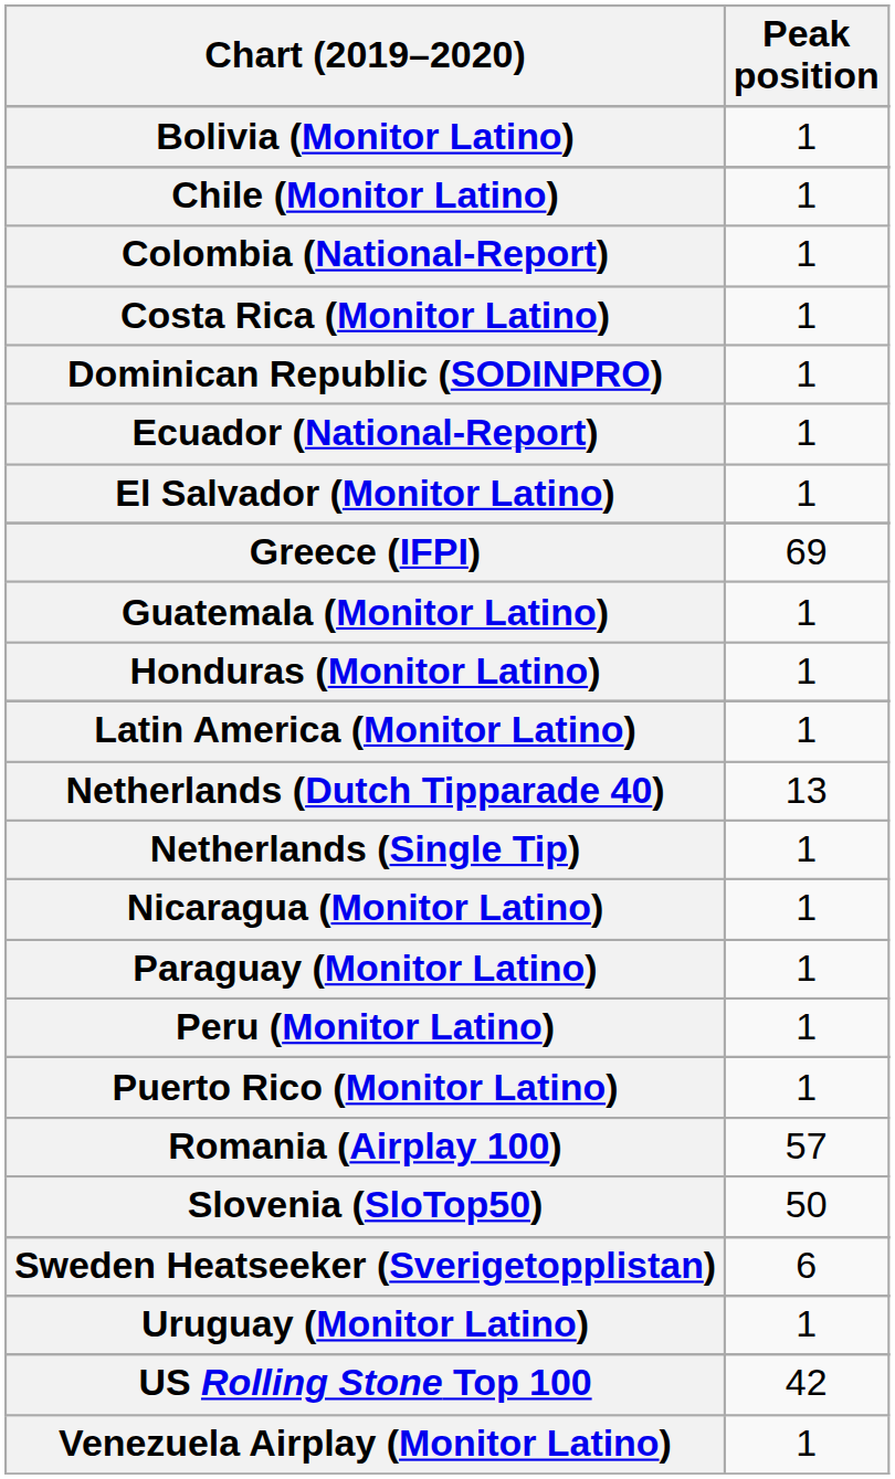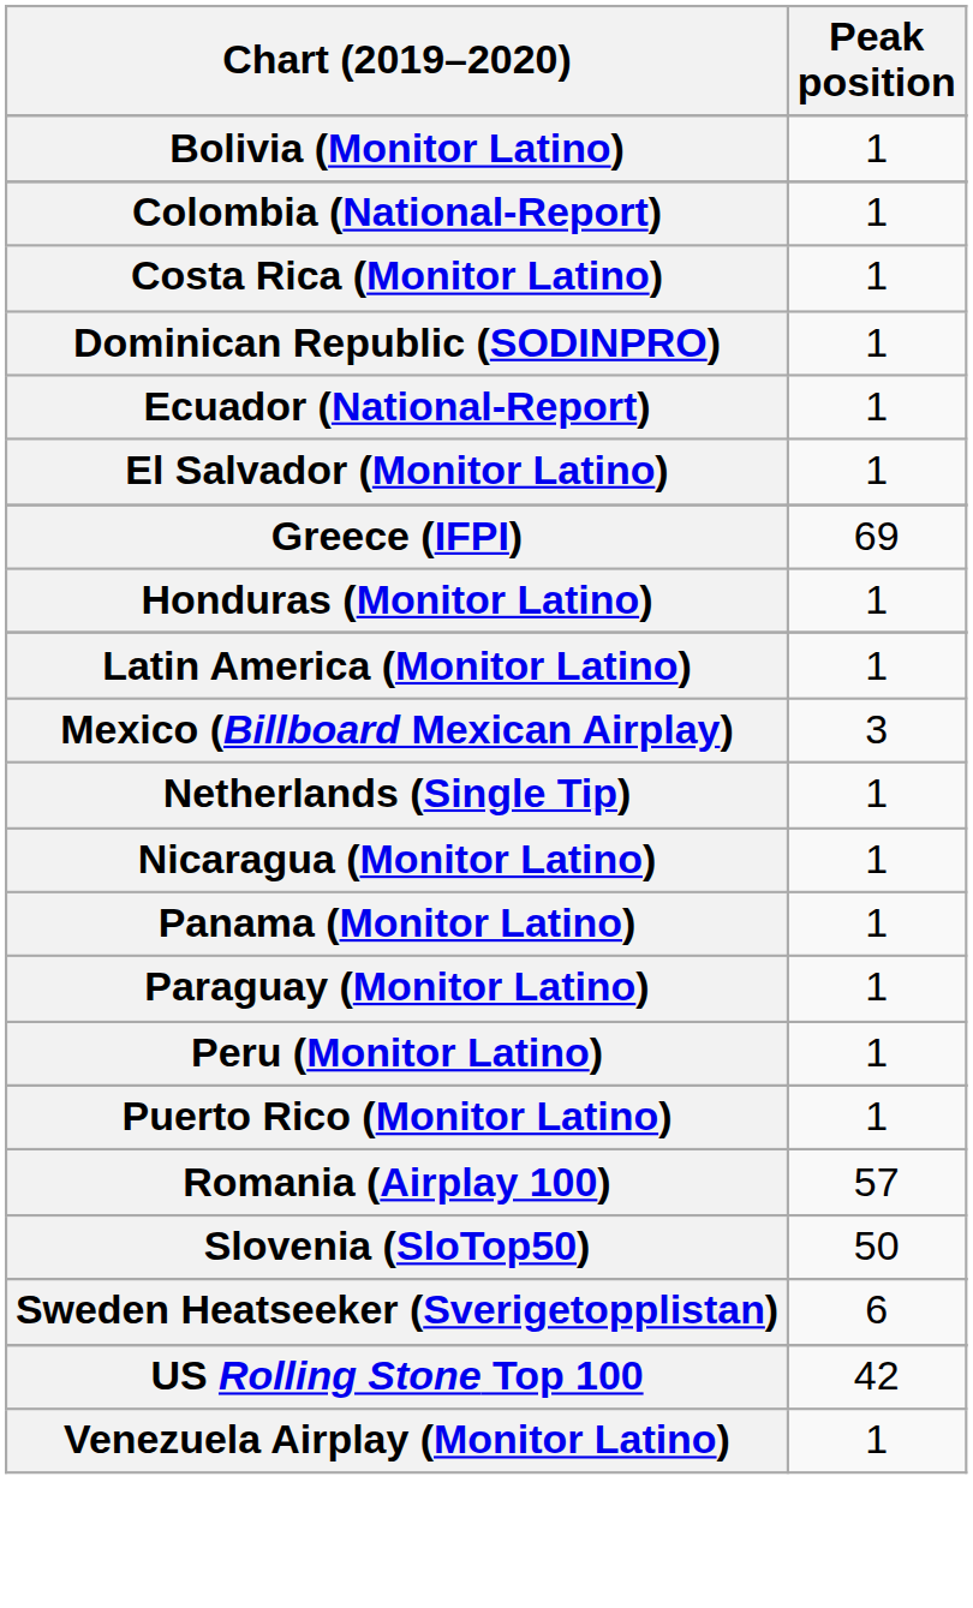- row: Chile (Monitor Latino) | 1
- row: Guatemala (Monitor Latino) | 1
+ row: Mexico (Billboard Mexican Airplay) | 3
- row: Netherlands (Dutch Tipparade 40) | 13
+ row: Panama (Monitor Latino) | 1
- row: Uruguay (Monitor Latino) | 1
